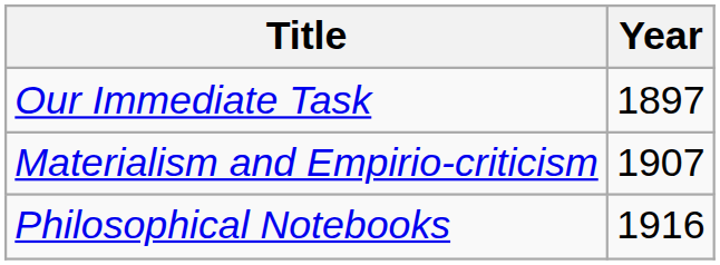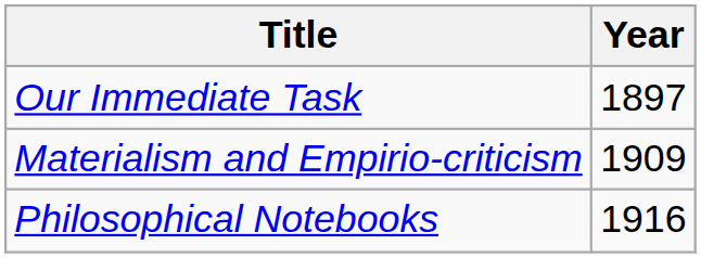Materialism and Empirio-criticism | Year: 1907 -> 1909
